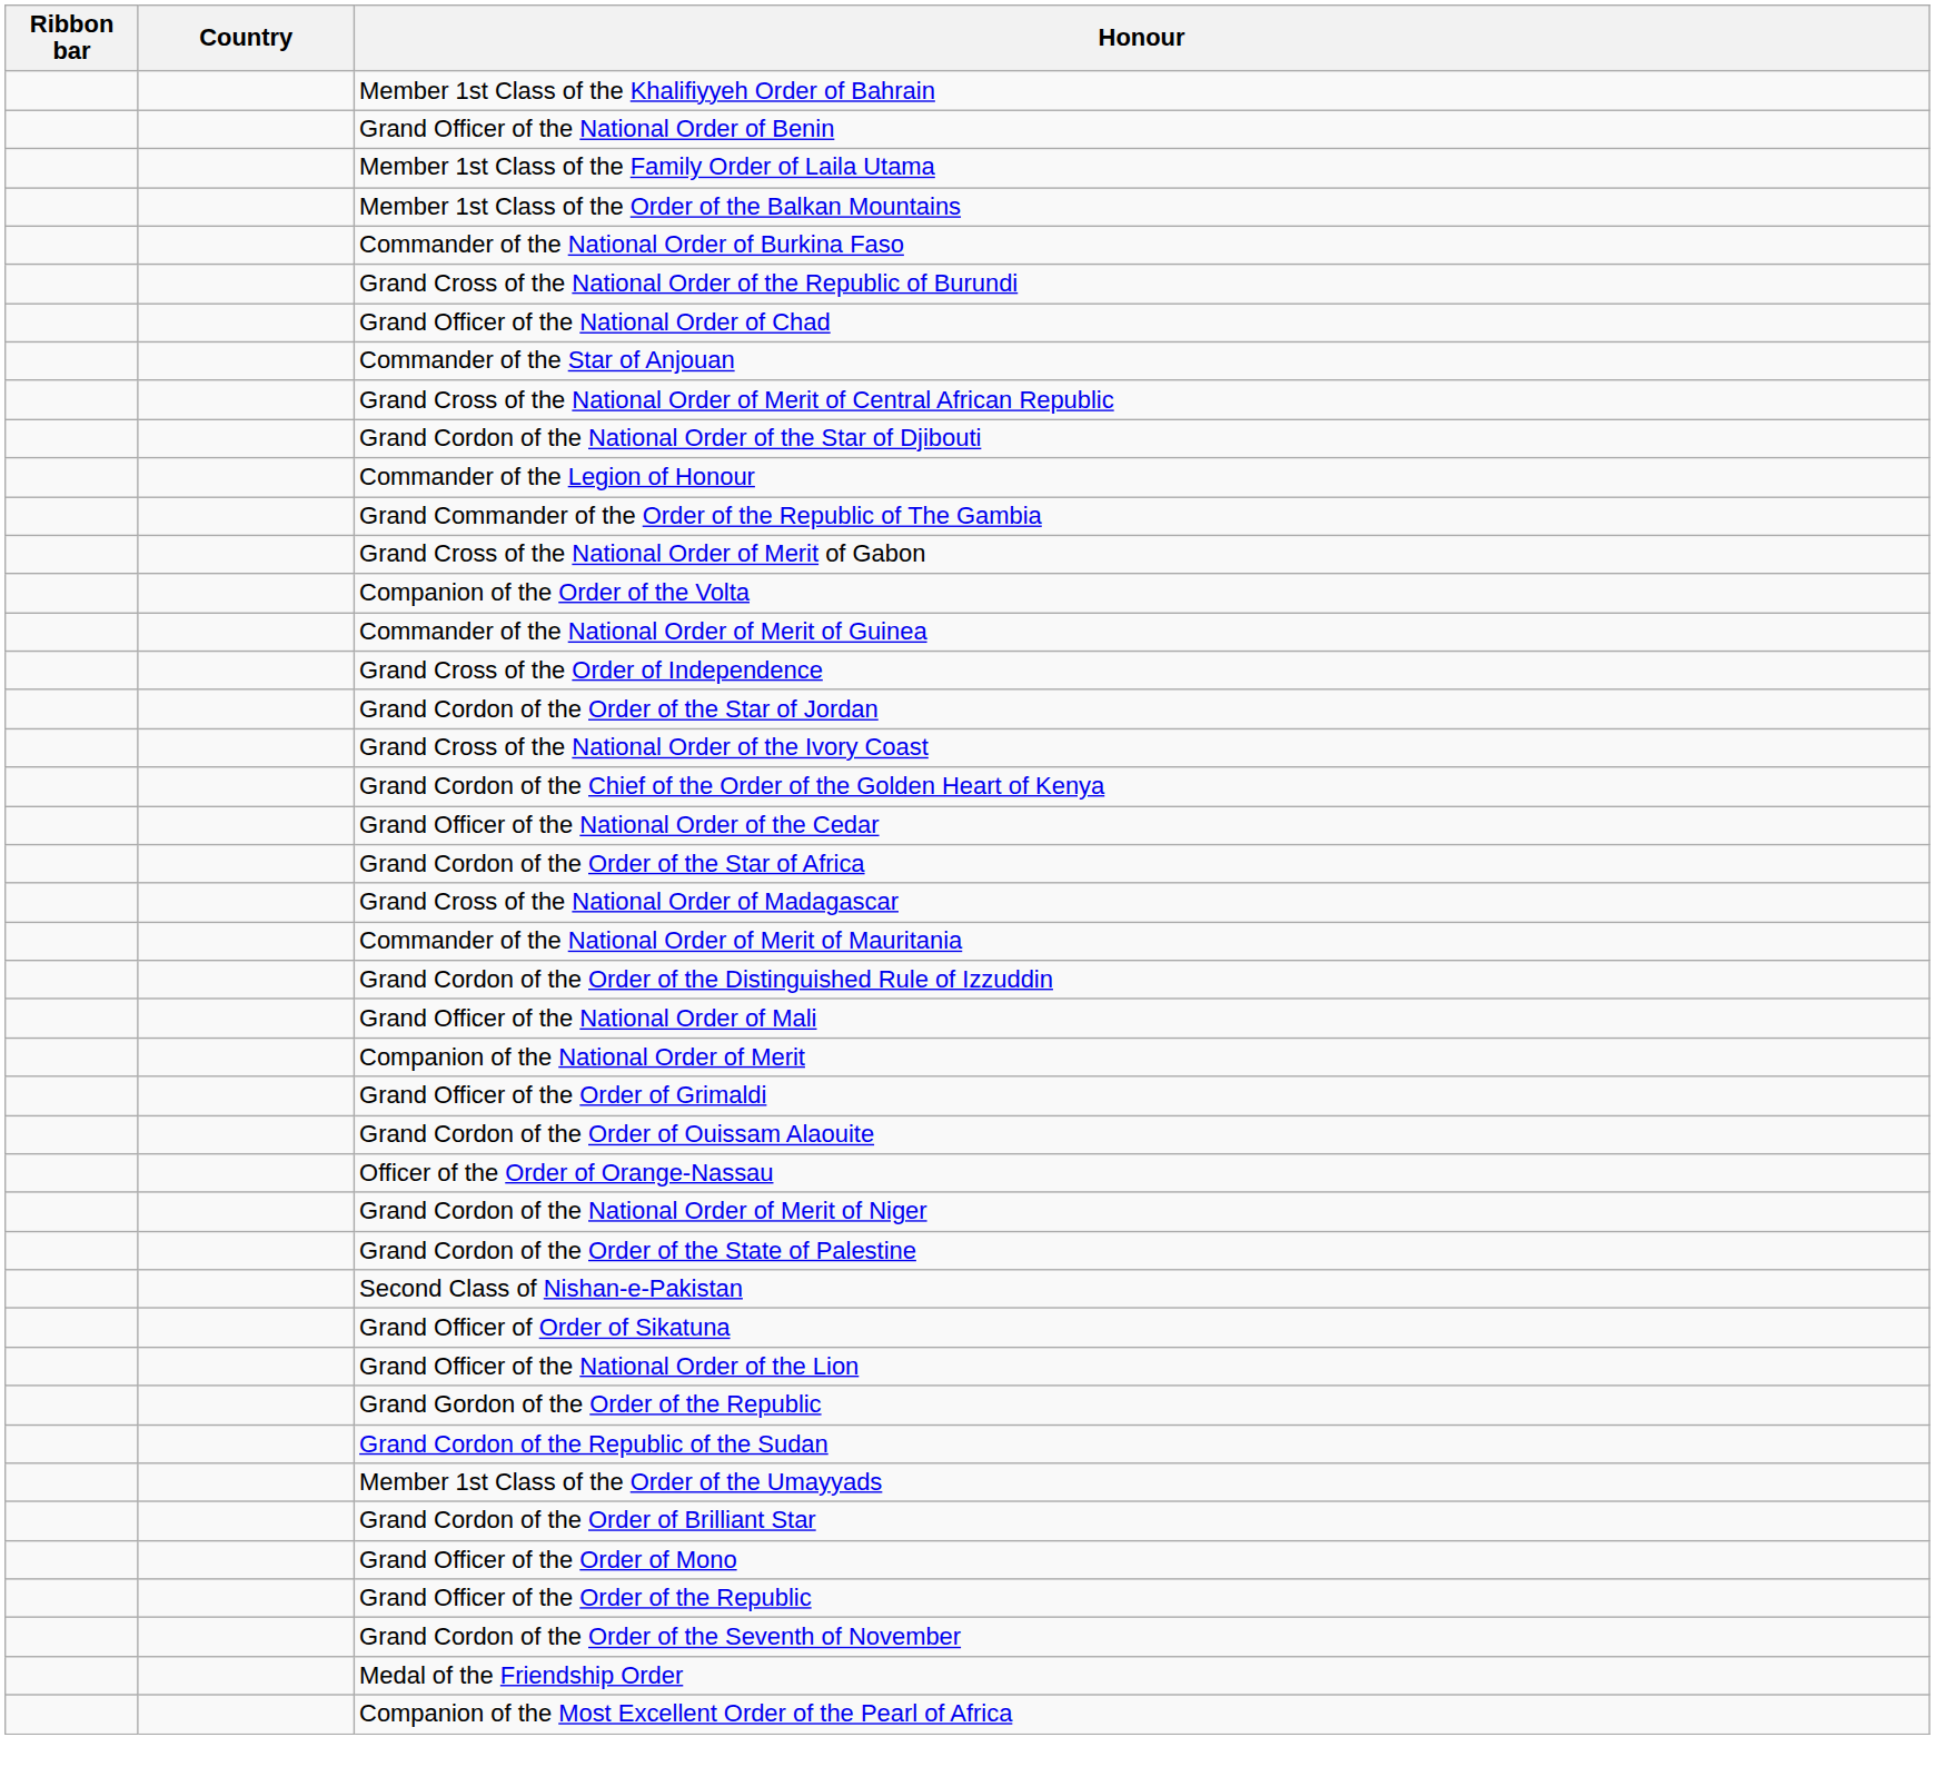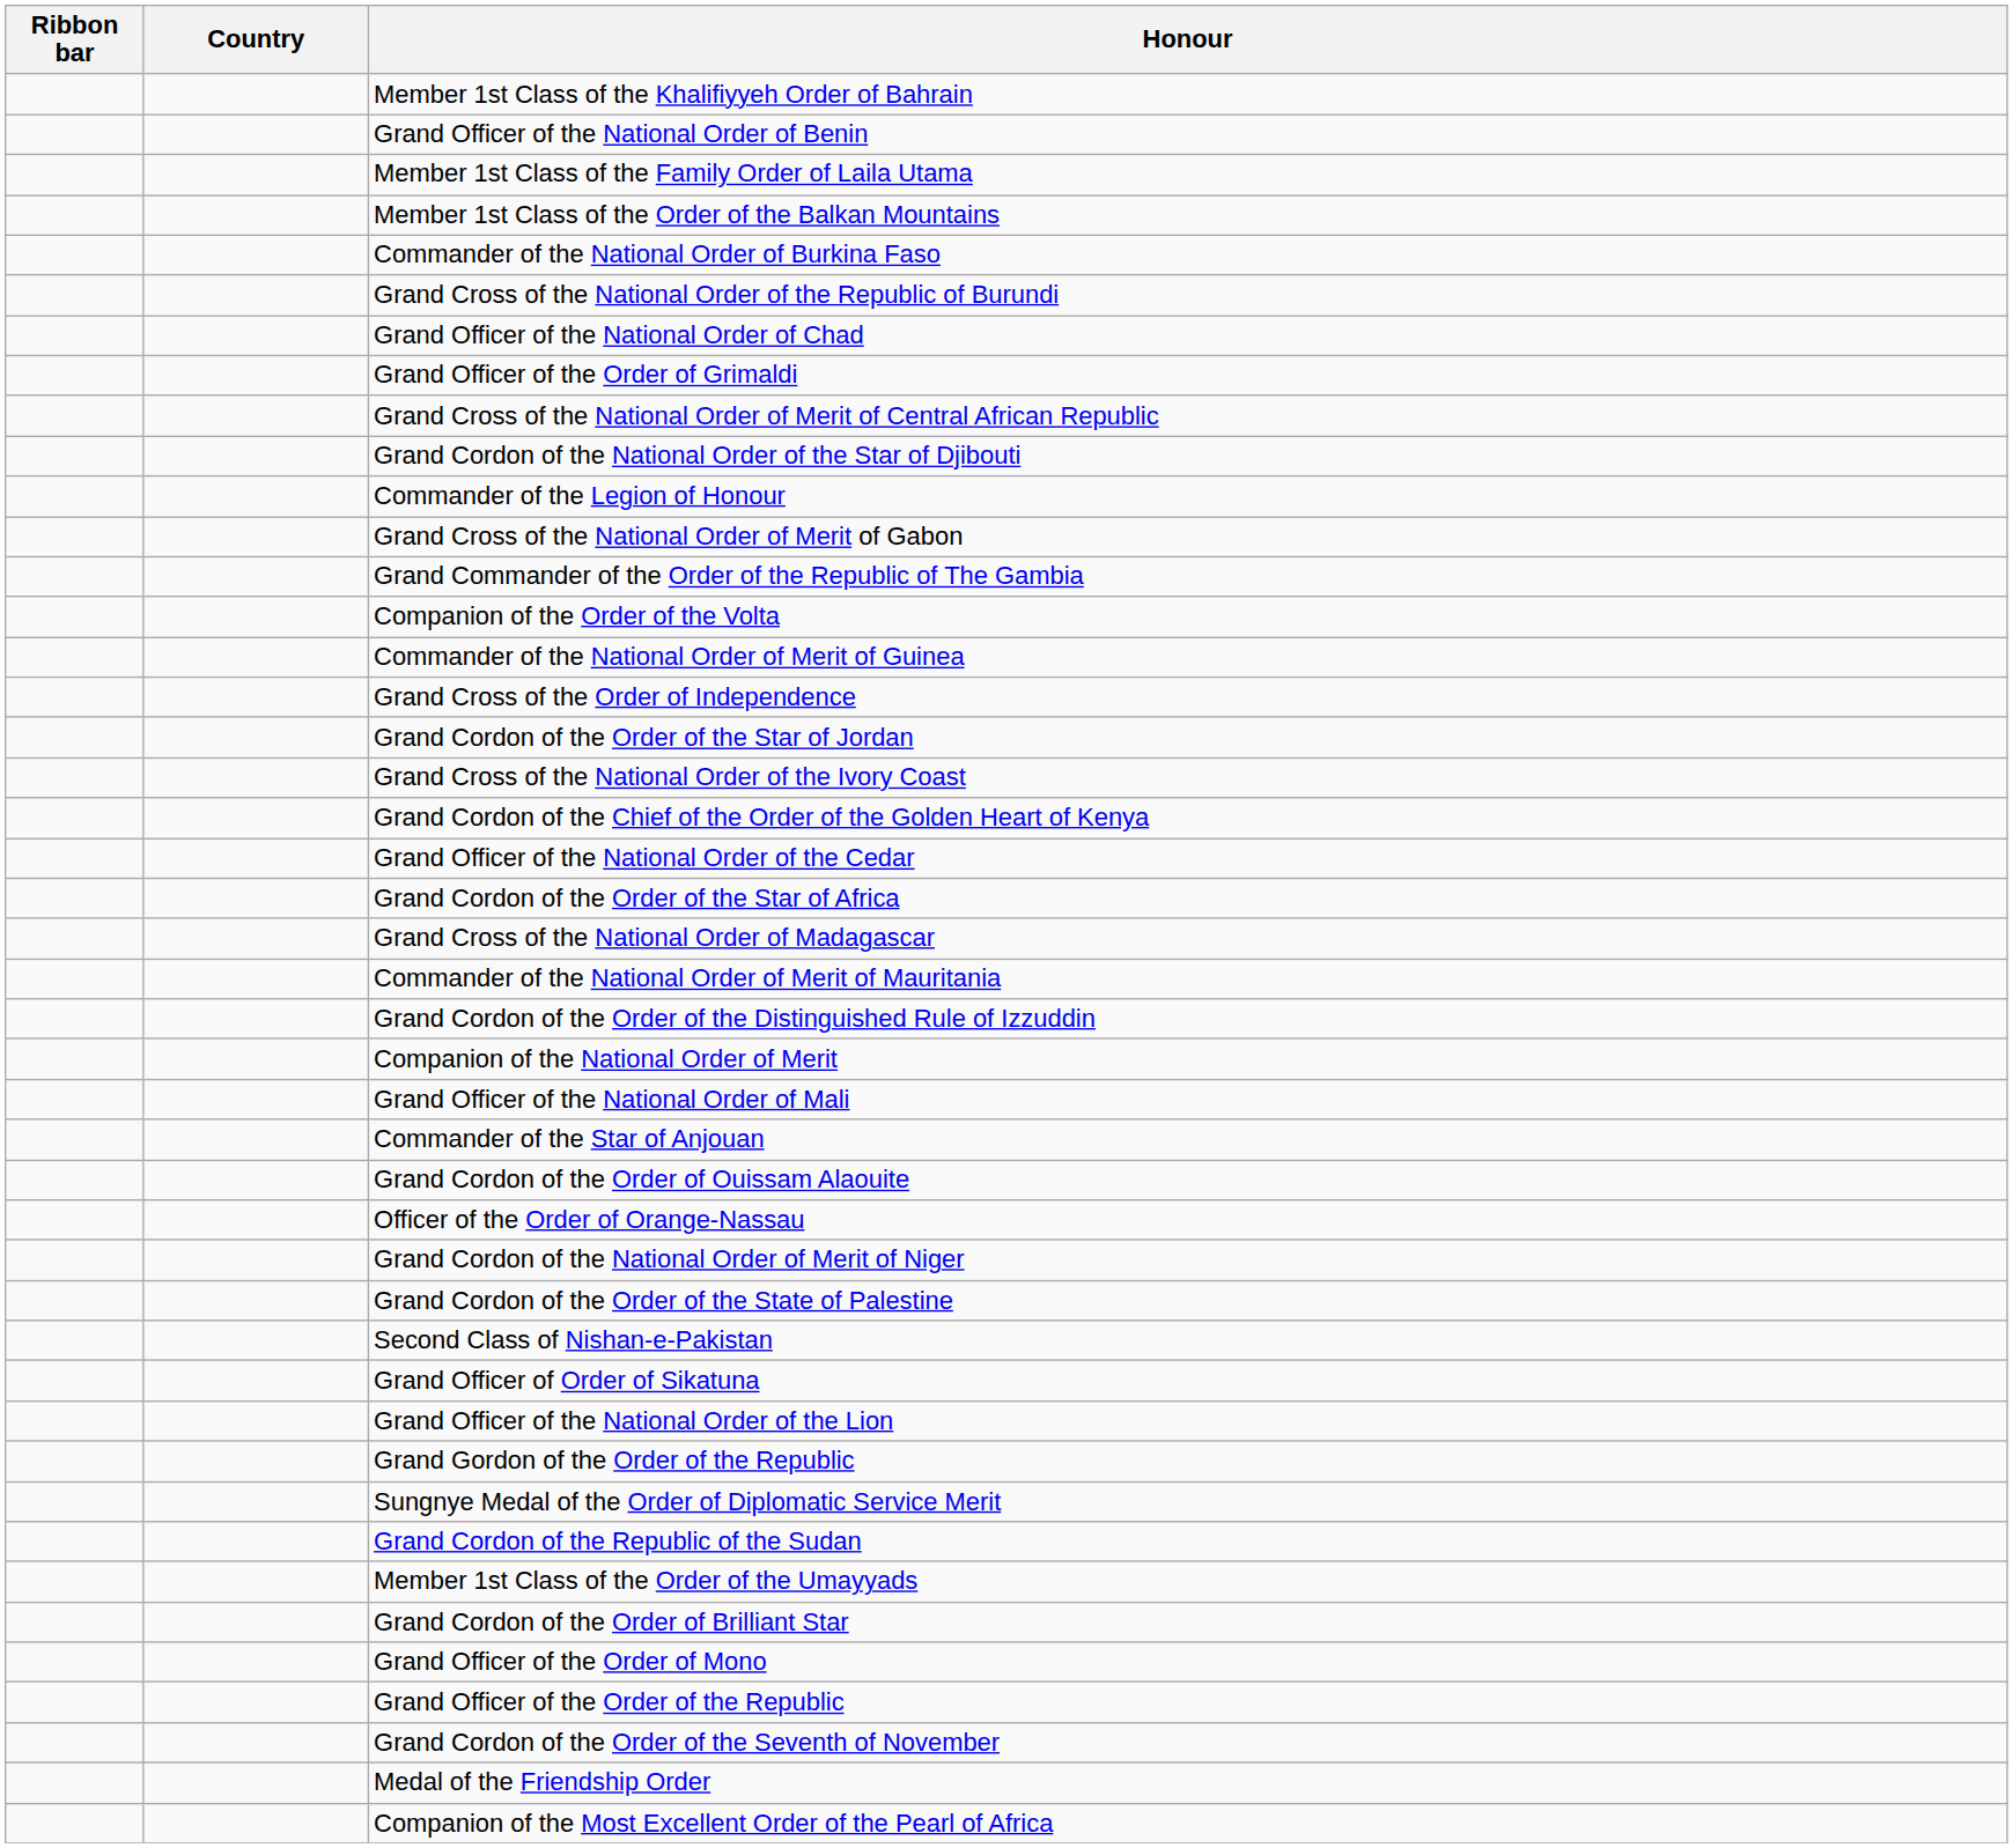rows swapped: Commander of the Star of Anjouan <-> Grand Officer of the Order of Grimaldi
rows swapped: Grand Cross of the National Order of Merit of Gabon <-> Grand Commander of the Order of the Republic of The Gambia
rows swapped: Grand Officer of the National Order of Mali <-> Companion of the National Order of Merit
+ row: Sungnye Medal of the Order of Diplomatic Service Merit
